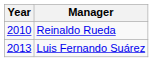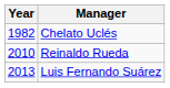+ row: 1982 | Chelato Uclés
